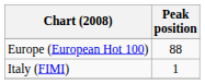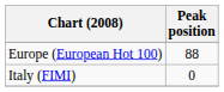Italy (FIMI) | Peak position: 1 -> 0
